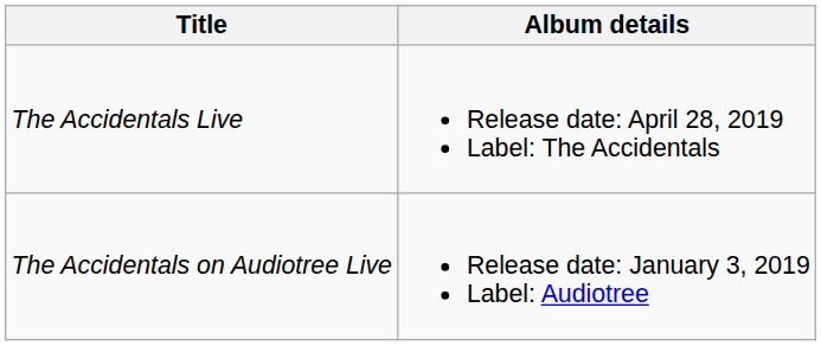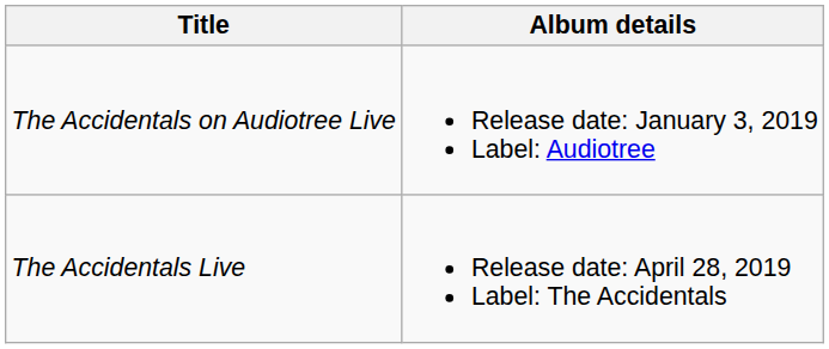rows swapped: The Accidentals on Audiotree Live <-> The Accidentals Live
